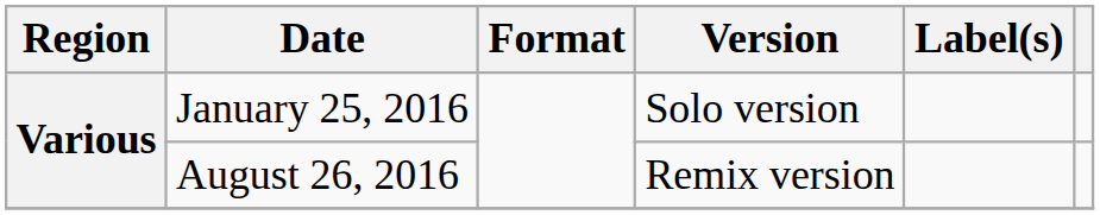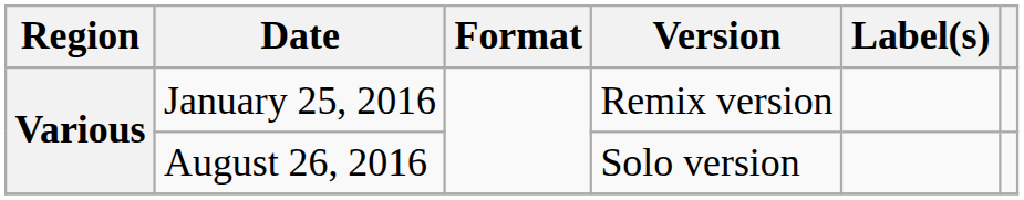January 25, 2016 | Version: Solo version -> Remix version
August 26, 2016 | Version: Remix version -> Solo version
